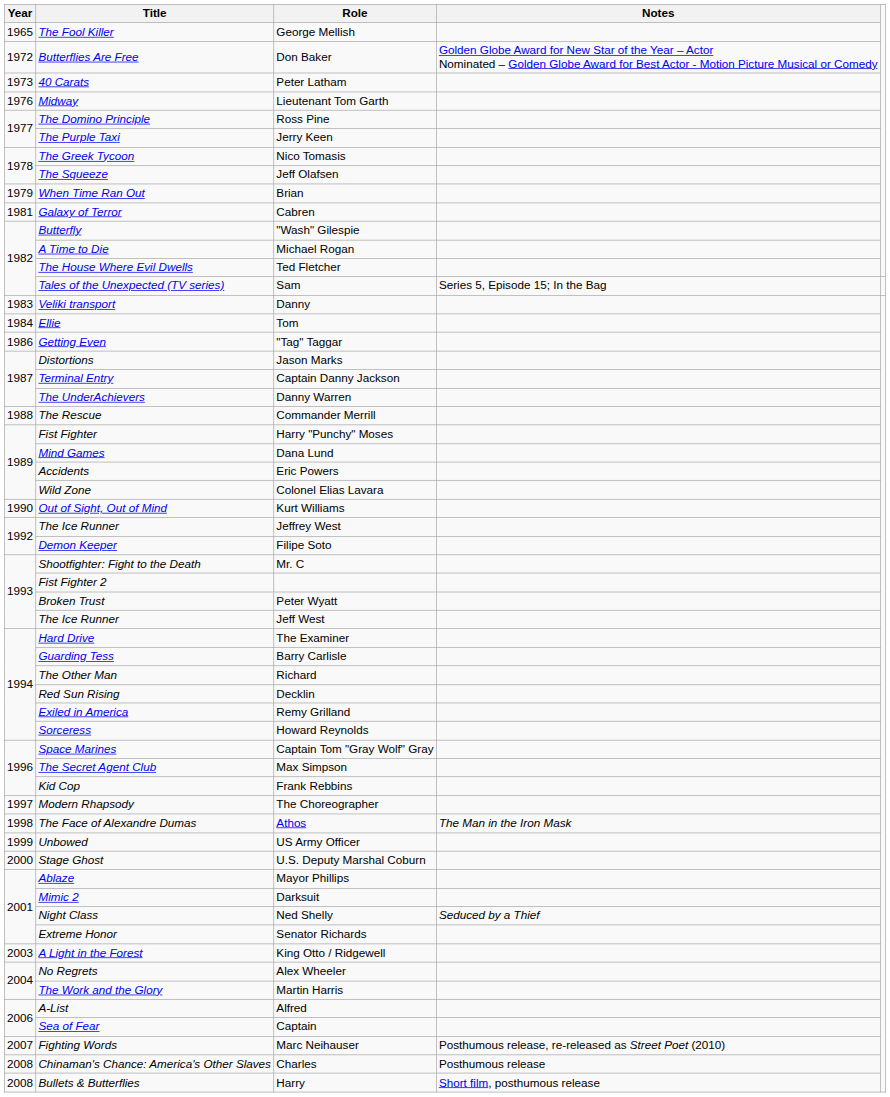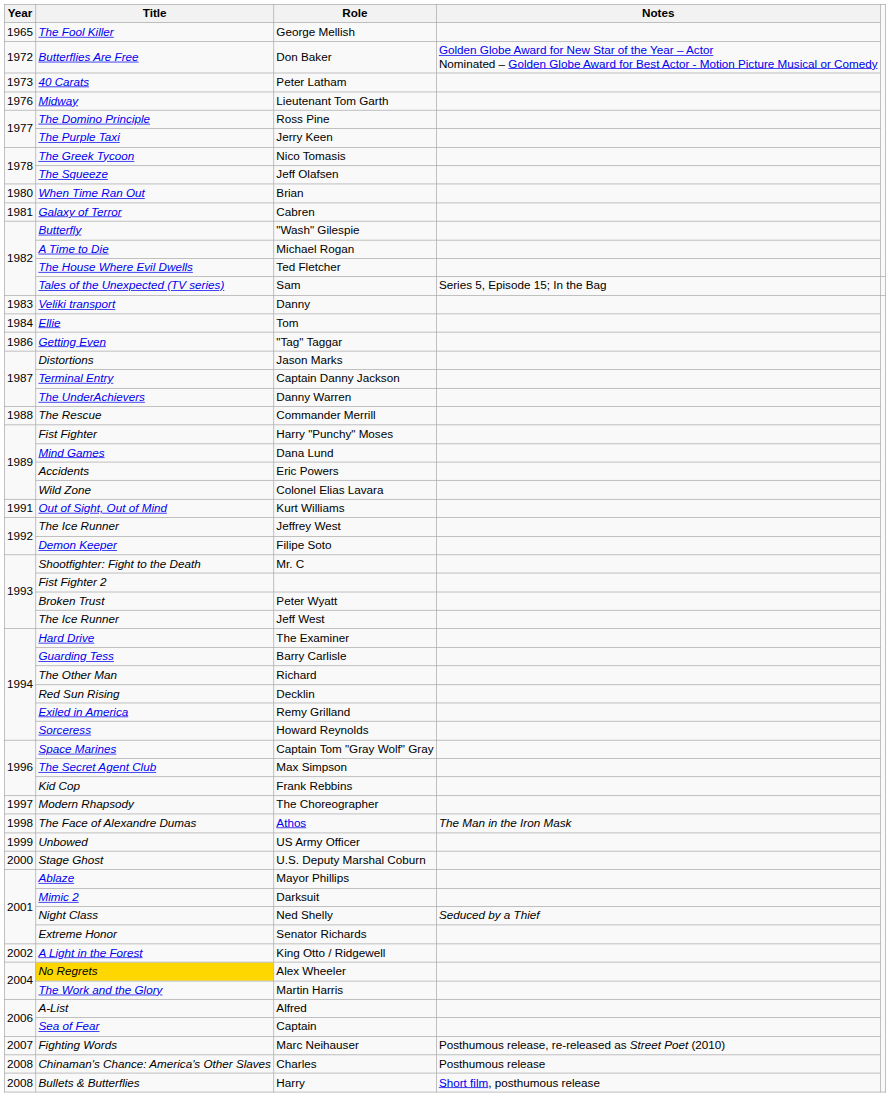Brian | Year: 1979 -> 1980
Kurt Williams | Year: 1990 -> 1991
King Otto / Ridgewell | Year: 2003 -> 2002
Alex Wheeler | Title: no background -> gold background
